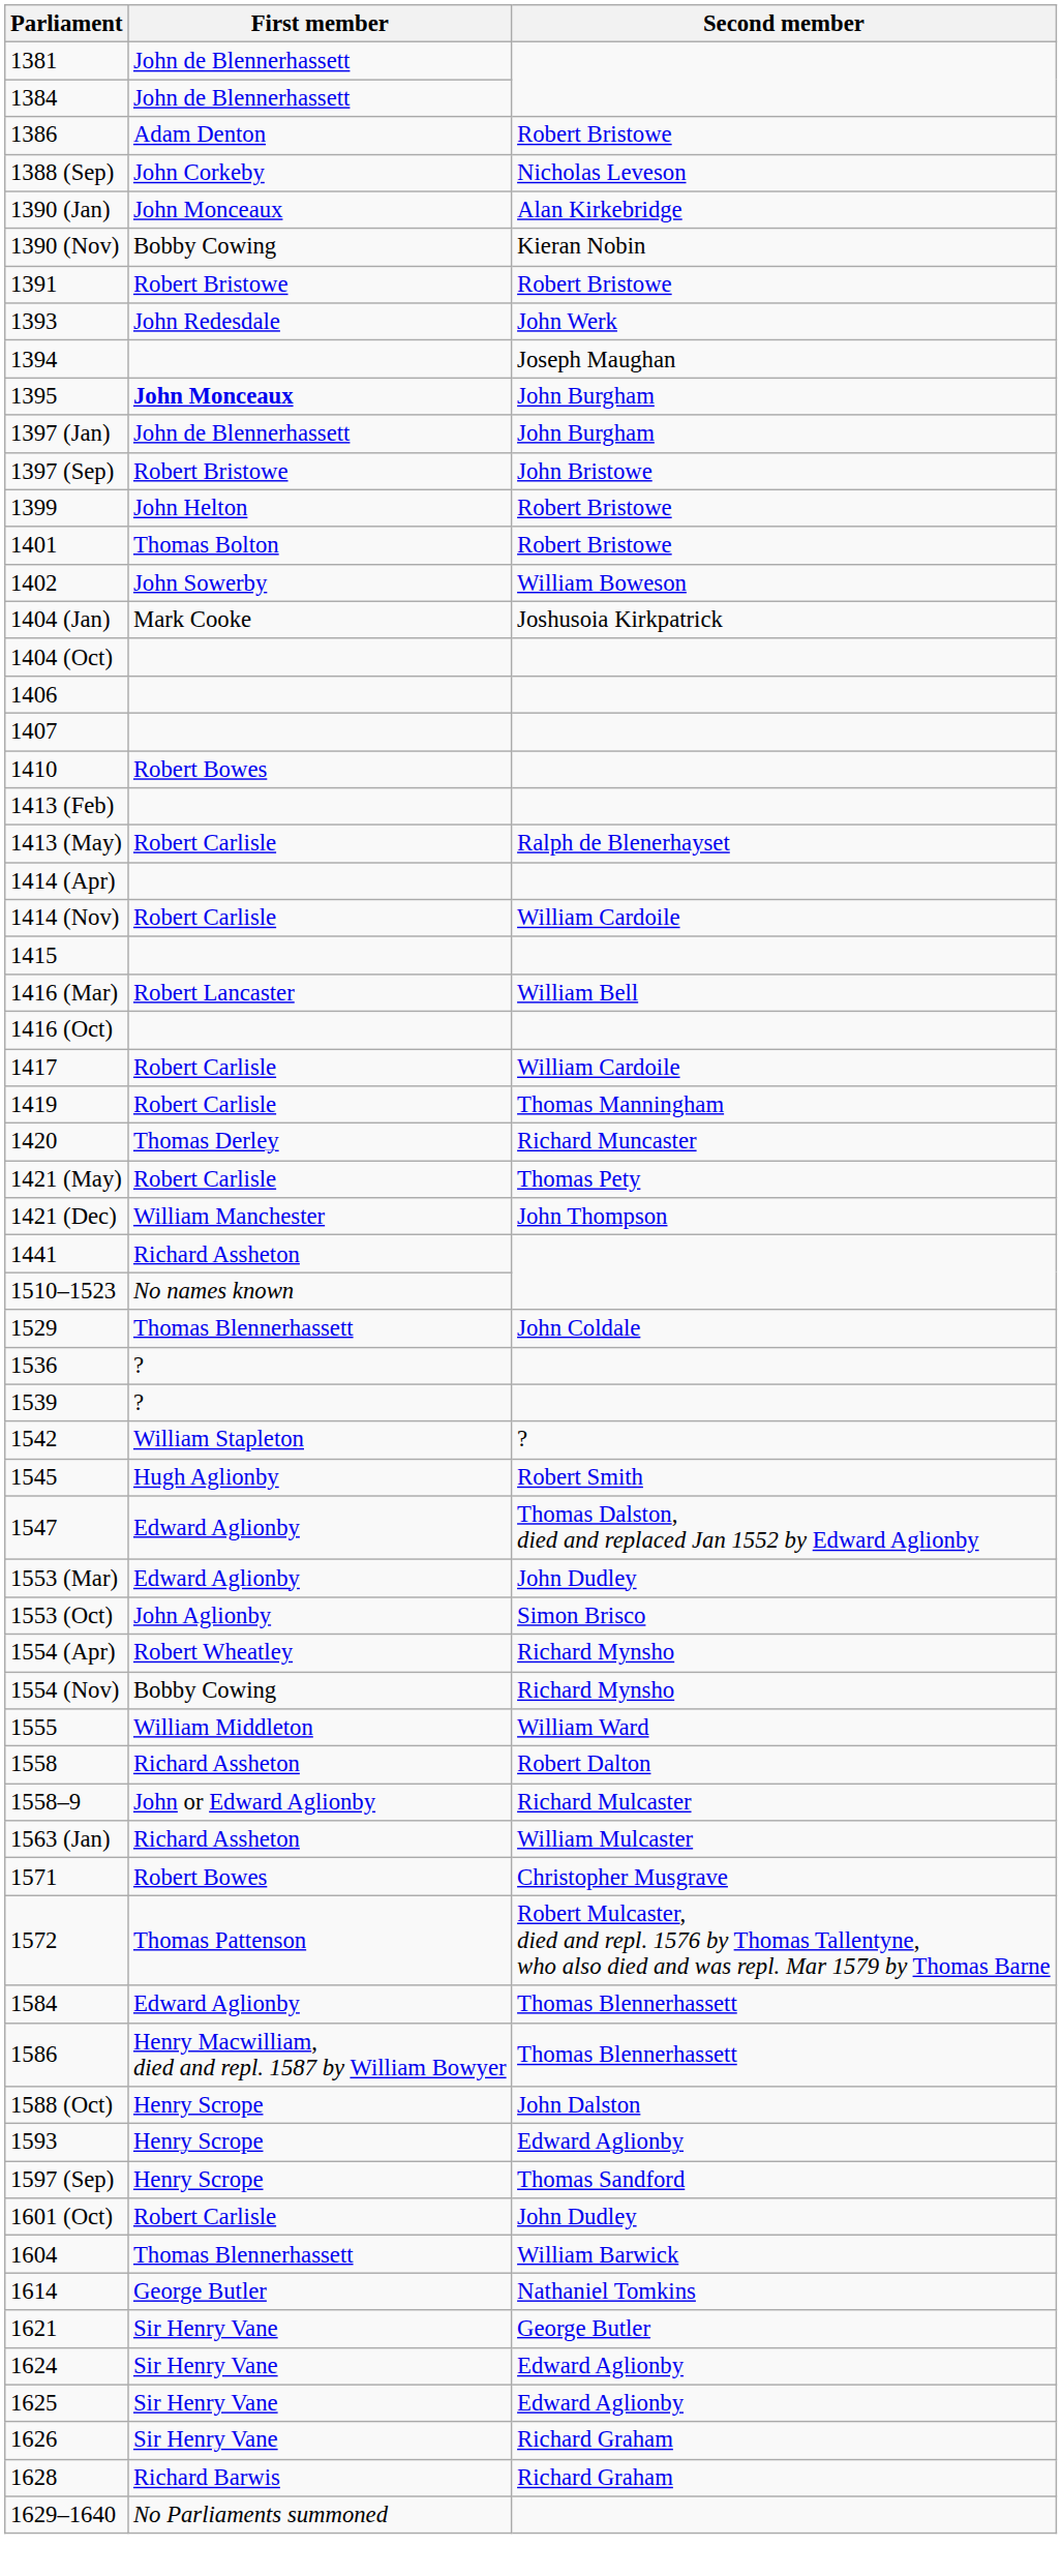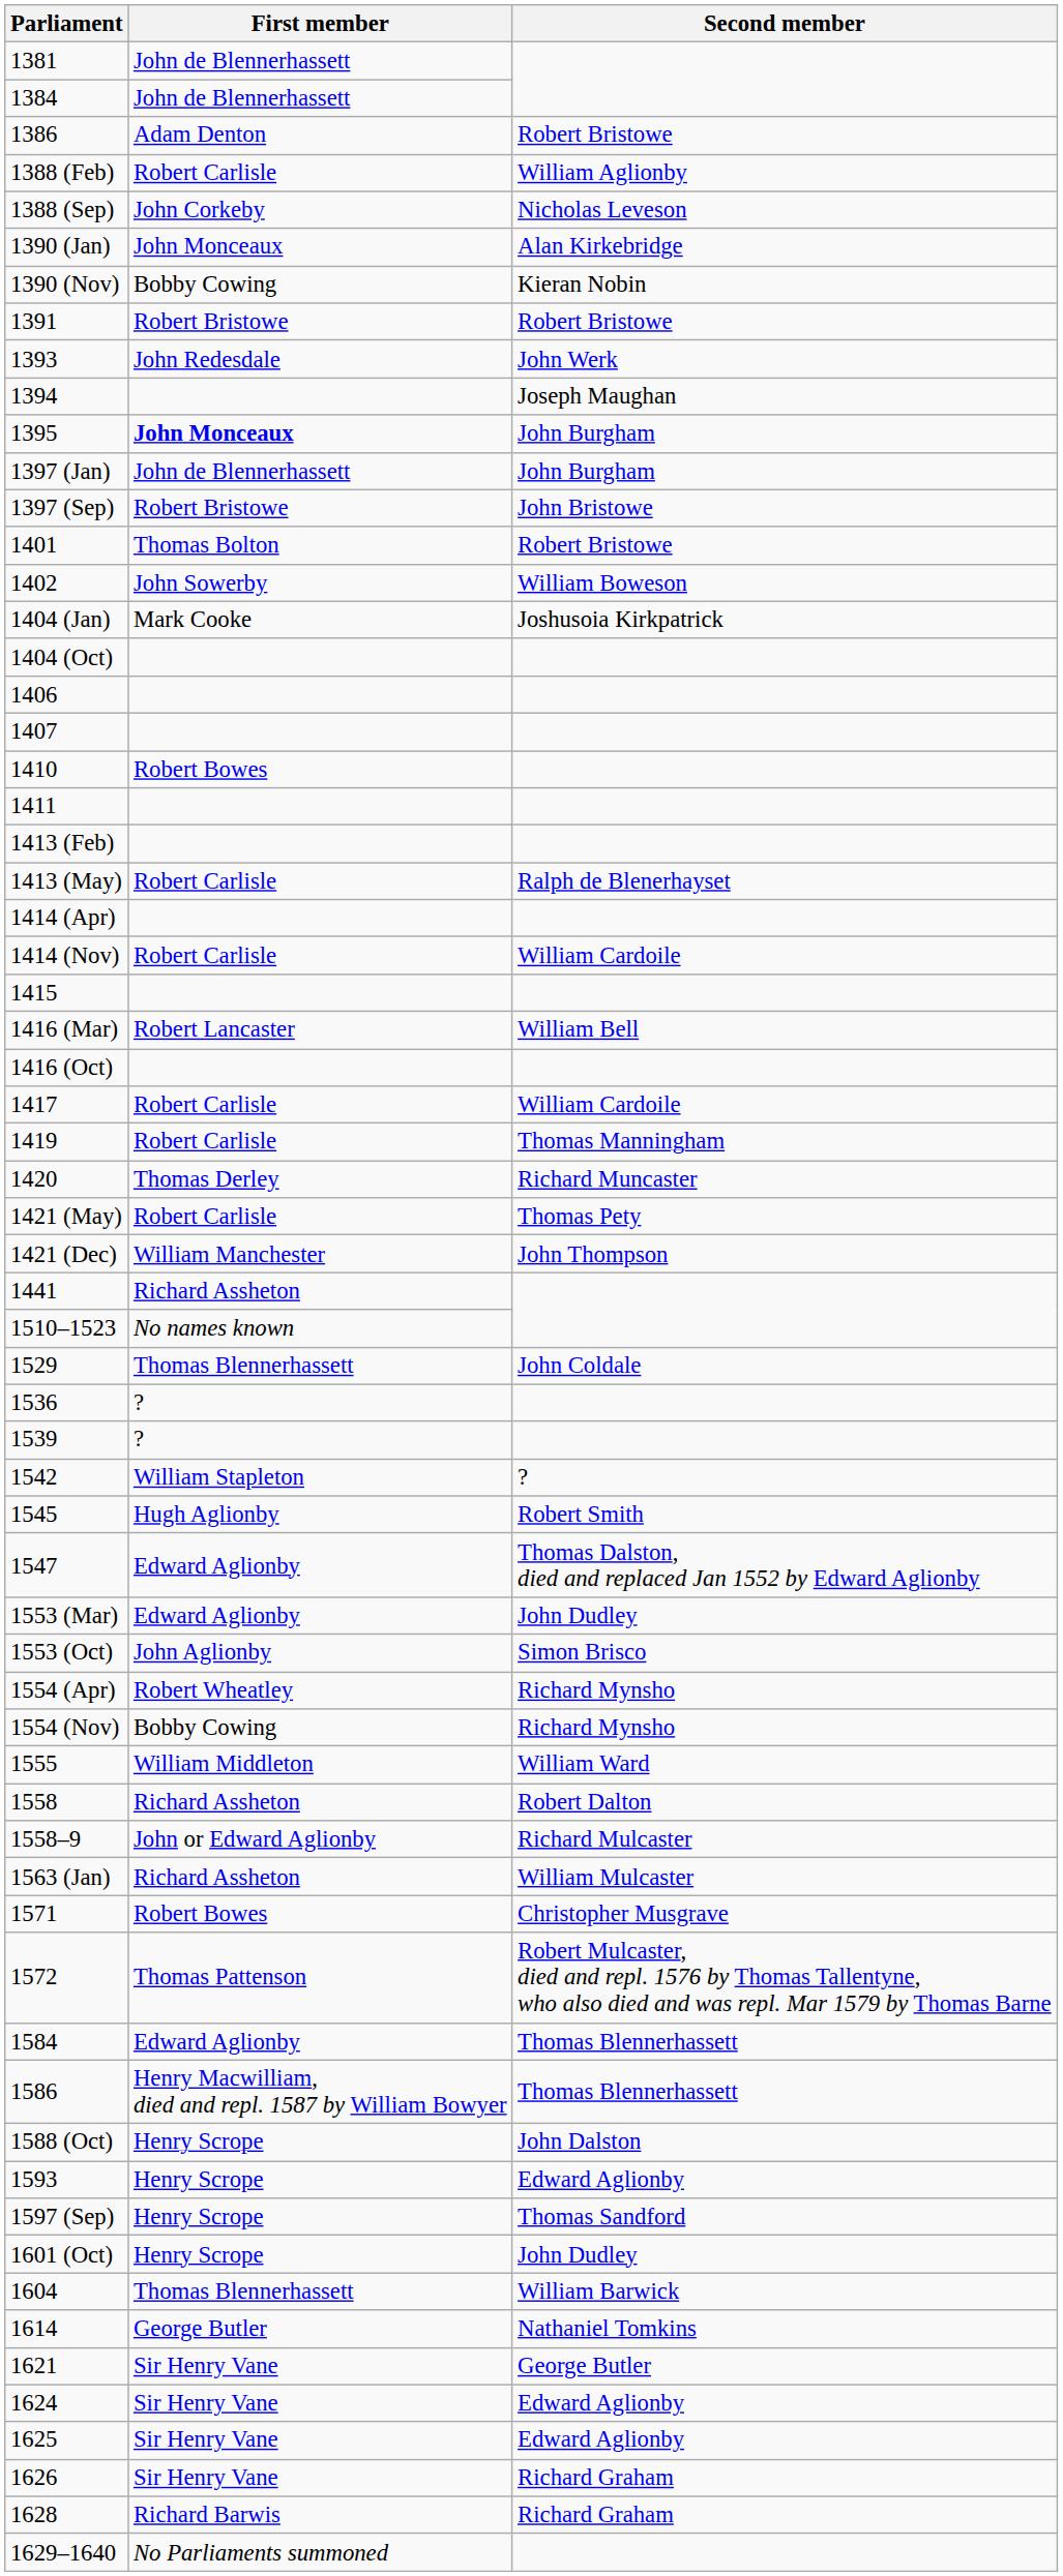+ row: 1388 (Feb) | Robert Carlisle | William Aglionby
- row: 1399 | John Helton | Robert Bristowe
+ row: 1411
1601 (Oct) | First member: Robert Carlisle -> Henry Scrope
